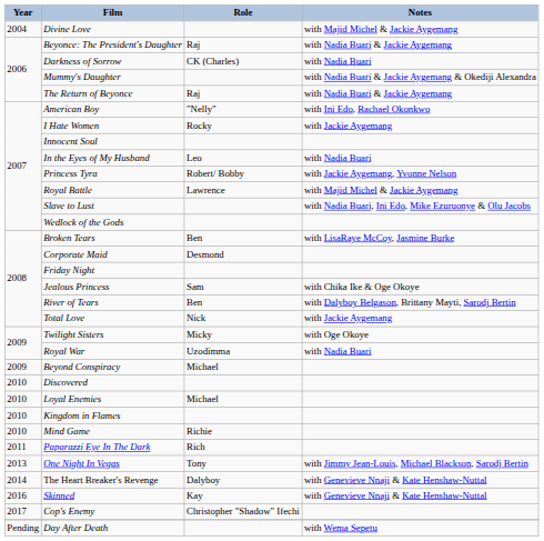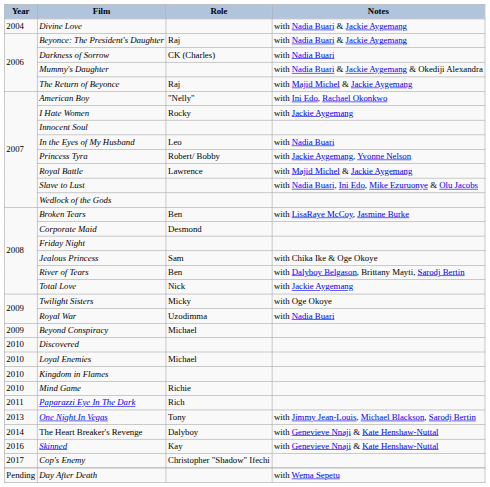Divine Love | Notes: with Majid Michel & Jackie Aygemang -> with Nadia Buari & Jackie Aygemang
The Return of Beyonce | Notes: with Nadia Buari & Jackie Aygemang -> with Majid Michel & Jackie Aygemang
